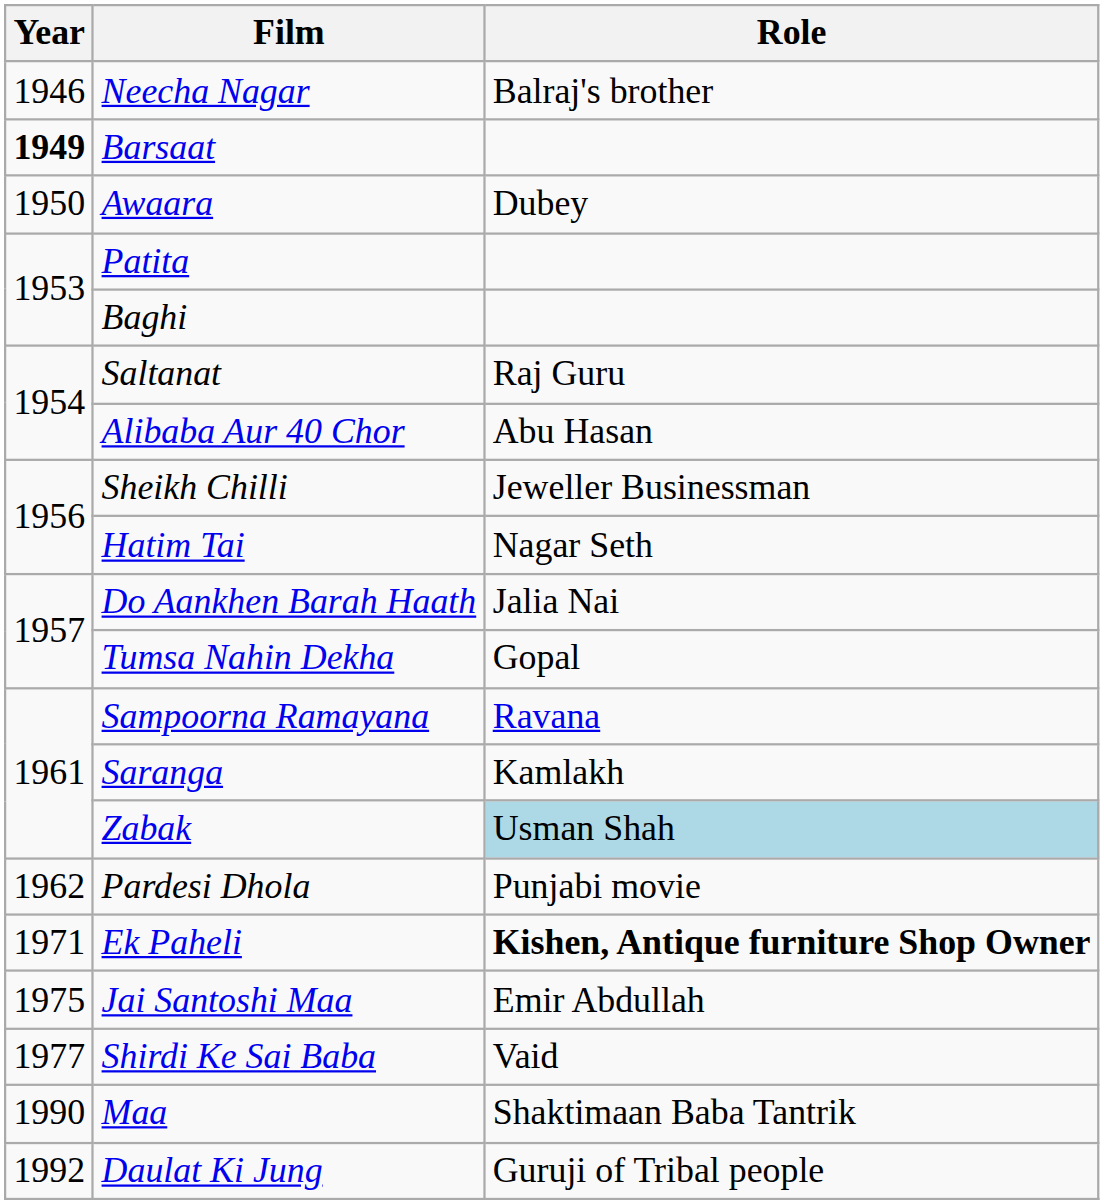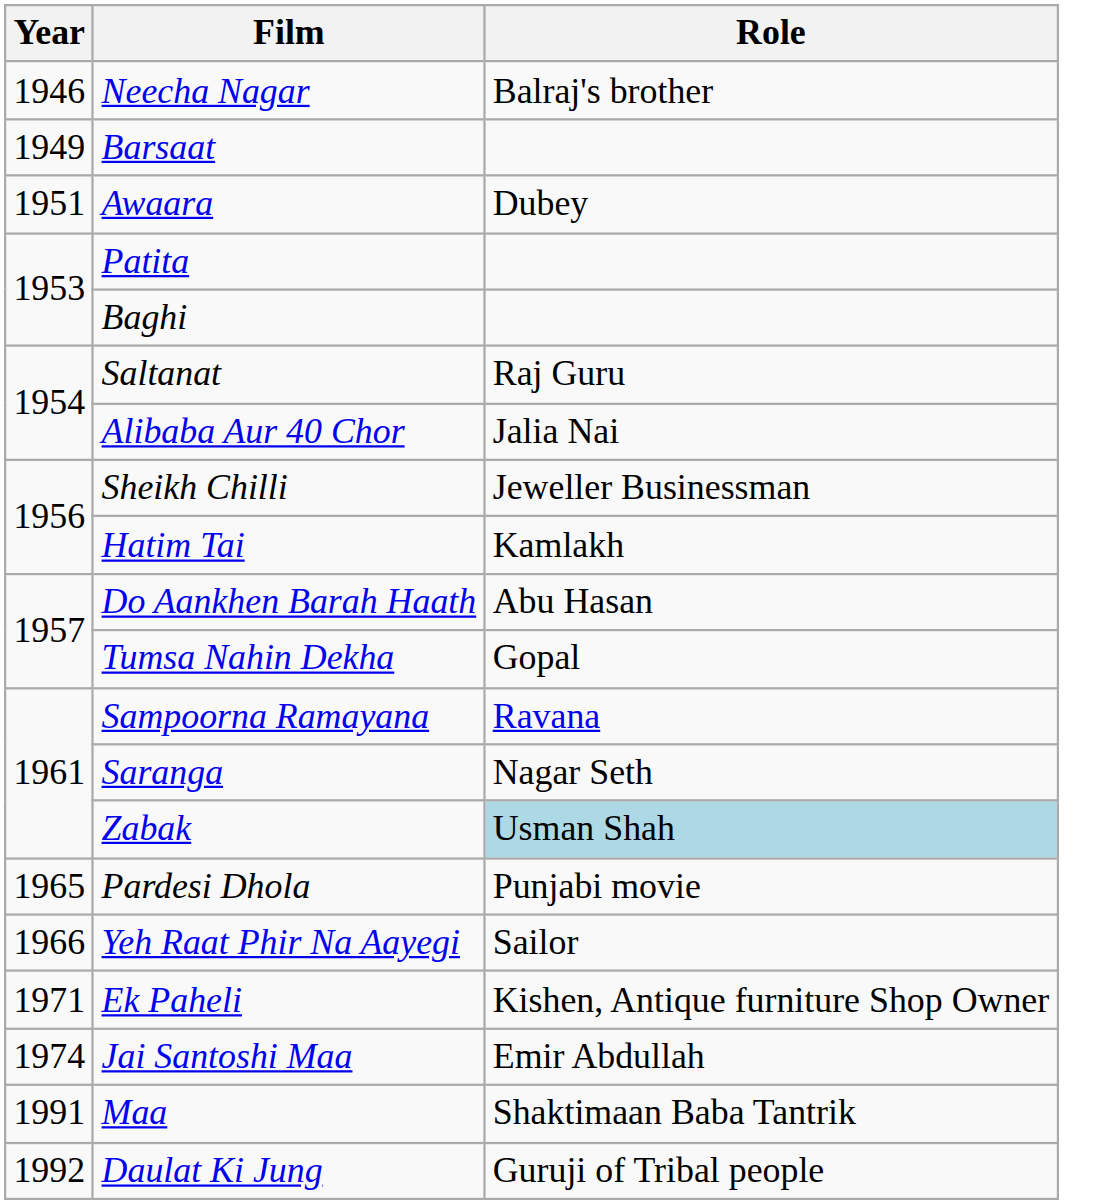Barsaat | Year: bold -> normal
Awaara | Year: 1950 -> 1951
Alibaba Aur 40 Chor | Role: Abu Hasan -> Jalia Nai
Hatim Tai | Role: Nagar Seth -> Kamlakh
Do Aankhen Barah Haath | Role: Jalia Nai -> Abu Hasan
Saranga | Role: Kamlakh -> Nagar Seth
Pardesi Dhola | Year: 1962 -> 1965
+ row: 1966 | Yeh Raat Phir Na Aayegi | Sailor
Ek Paheli | Role: bold -> normal
Jai Santoshi Maa | Year: 1975 -> 1974
- row: 1977 | Shirdi Ke Sai Baba | Vaid
Maa | Year: 1990 -> 1991
